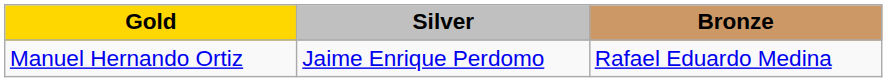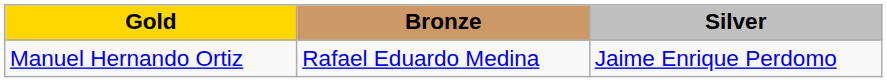columns swapped: Silver <-> Bronze
